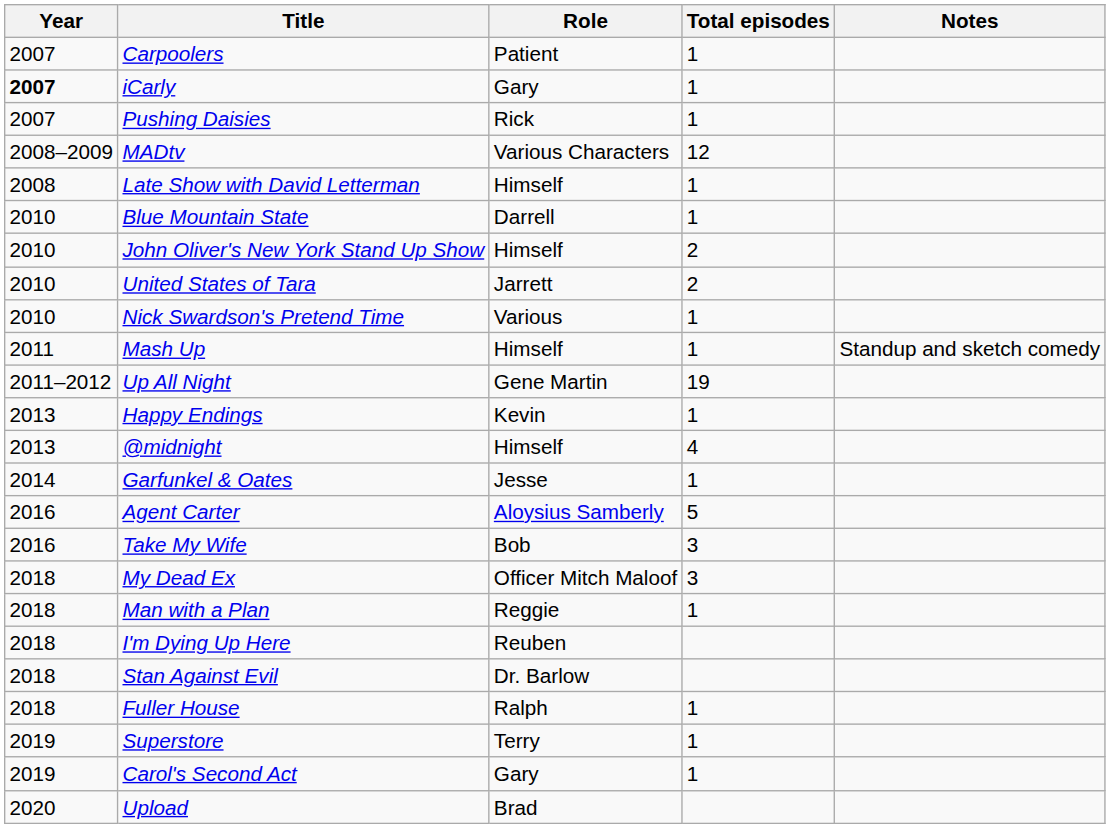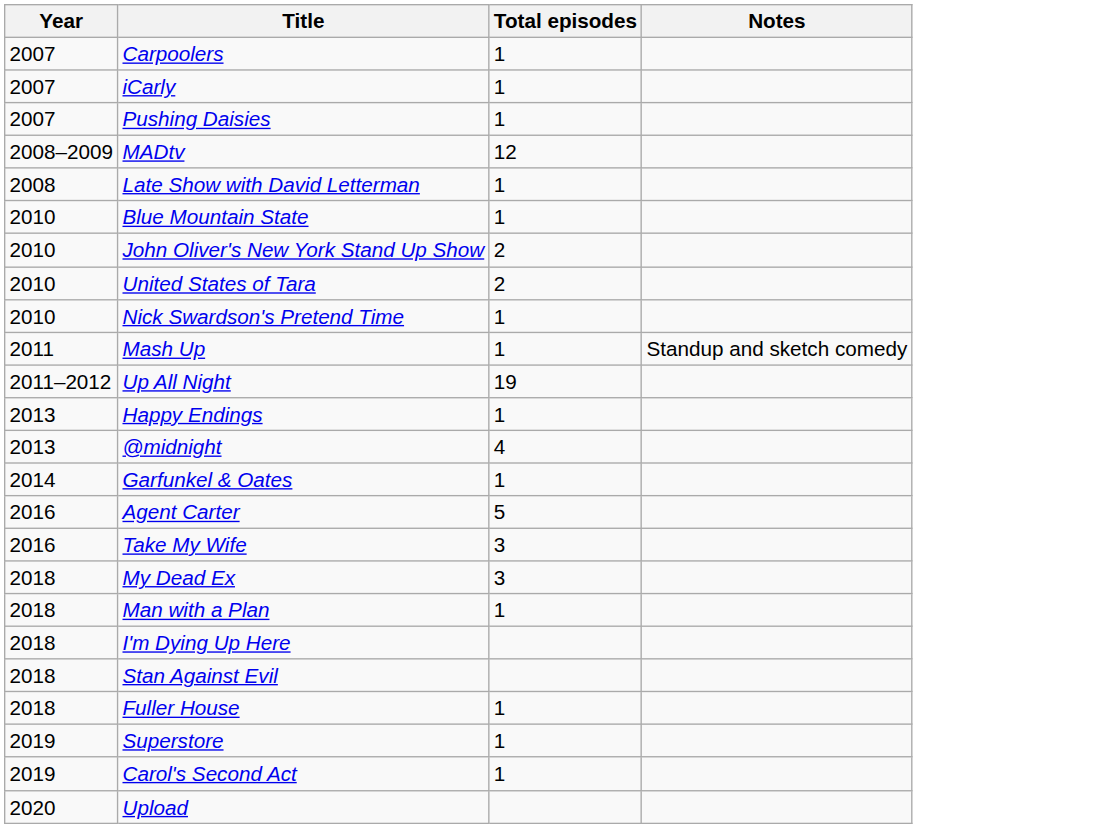- column: Role | Patient | Gary | Rick | Various Characters | Himself | Darrell | Himself | Jarrett | Various | Himself | Gene Martin | Kevin | Himself | Jesse | Aloysius Samberly | Bob | Officer Mitch Maloof | Reggie | Reuben | Dr. Barlow | Ralph | Terry | Gary | Brad
iCarly | Year: bold -> normal
